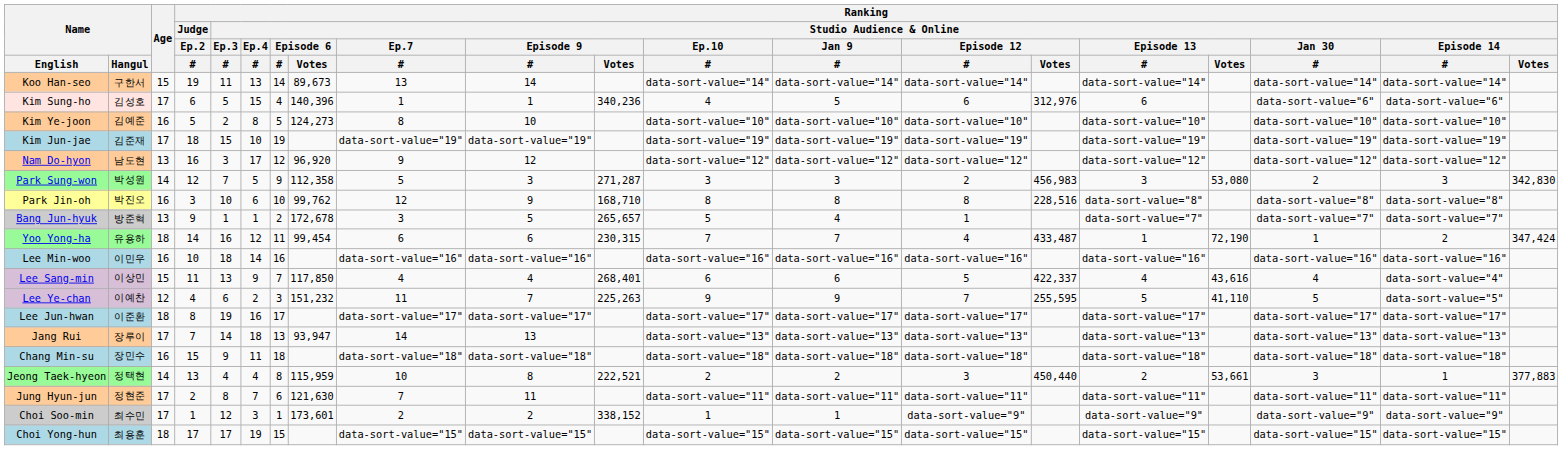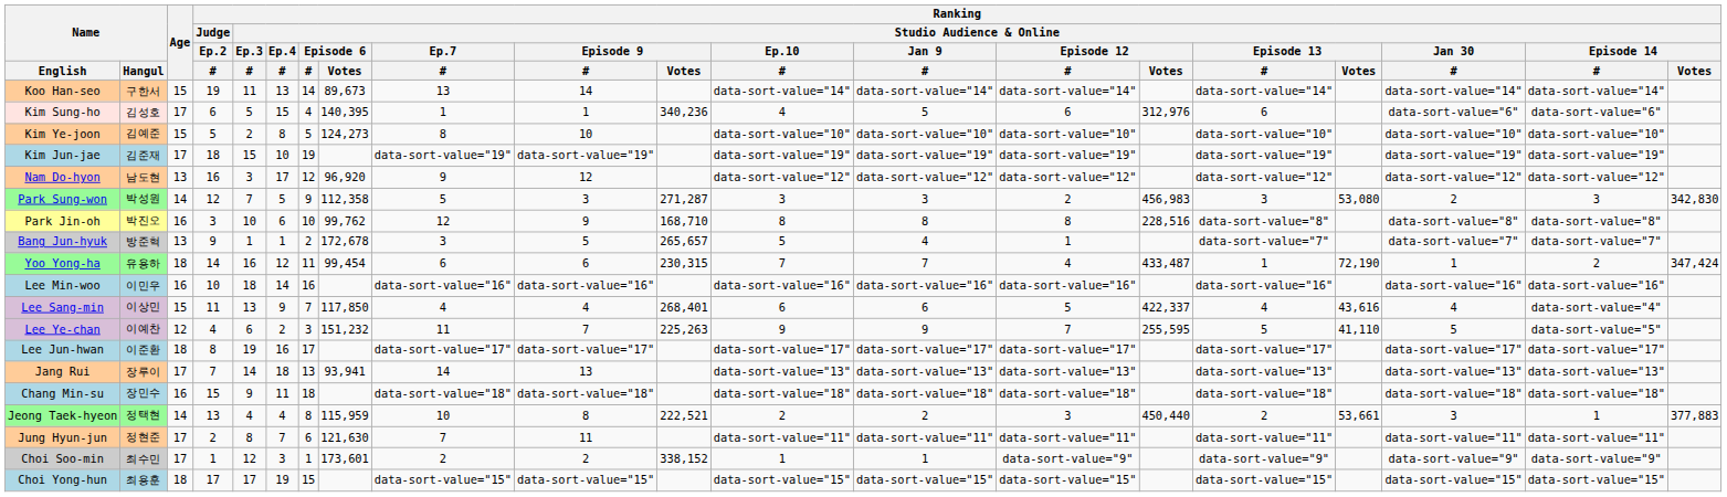Kim Sung-ho | Ranking / Studio Audience & Online / Episode 6 / Votes: 140,396 -> 140,395
Kim Ye-joon | Age: 16 -> 15
Jang Rui | Ranking / Studio Audience & Online / Episode 6 / Votes: 93,947 -> 93,941
